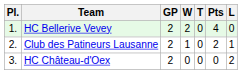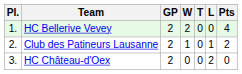columns swapped: L <-> Pts
